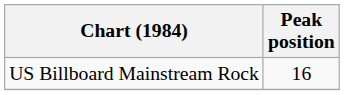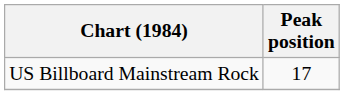US Billboard Mainstream Rock | Peak position: 16 -> 17
